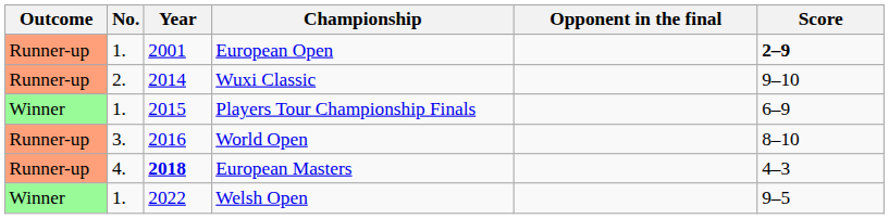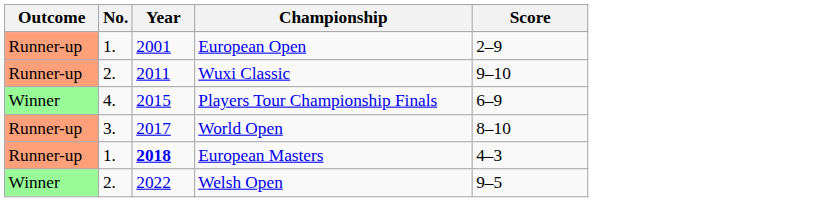- column: Opponent in the final
European Open | Score: bold -> normal
Wuxi Classic | Year: 2014 -> 2011
Players Tour Championship Finals | No.: 1. -> 4.
World Open | Year: 2016 -> 2017
European Masters | No.: 4. -> 1.
Welsh Open | No.: 1. -> 2.
